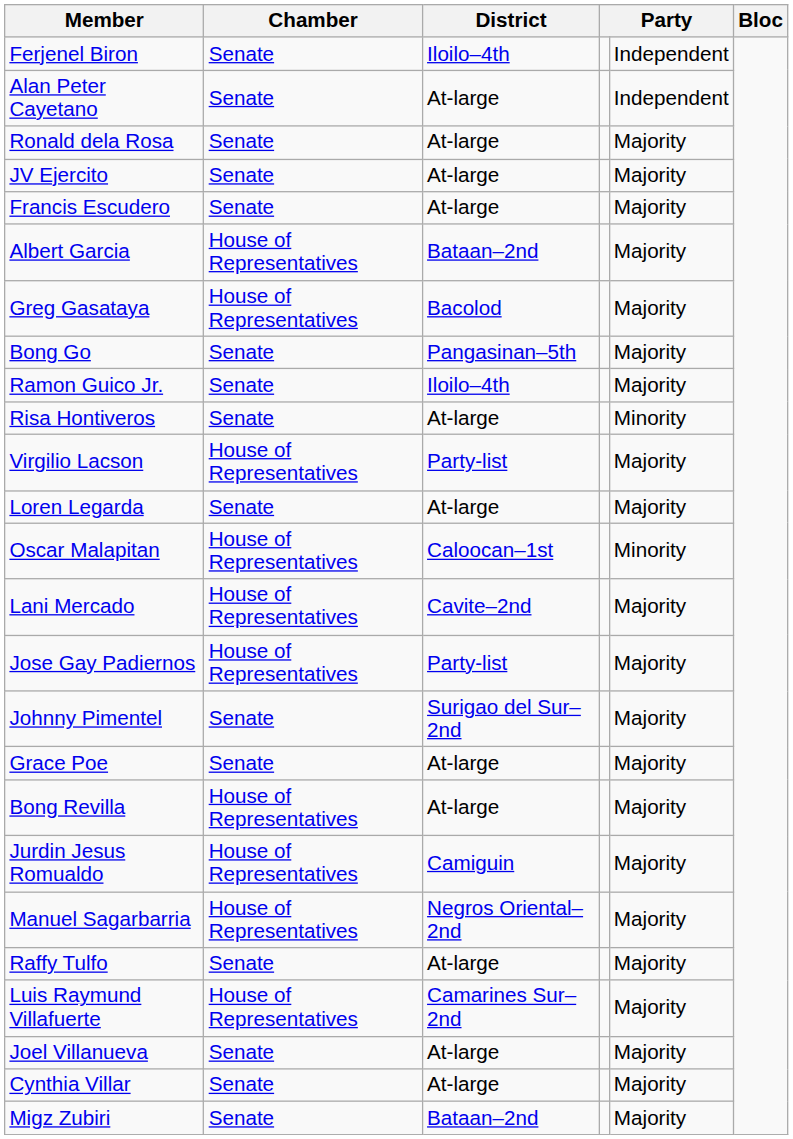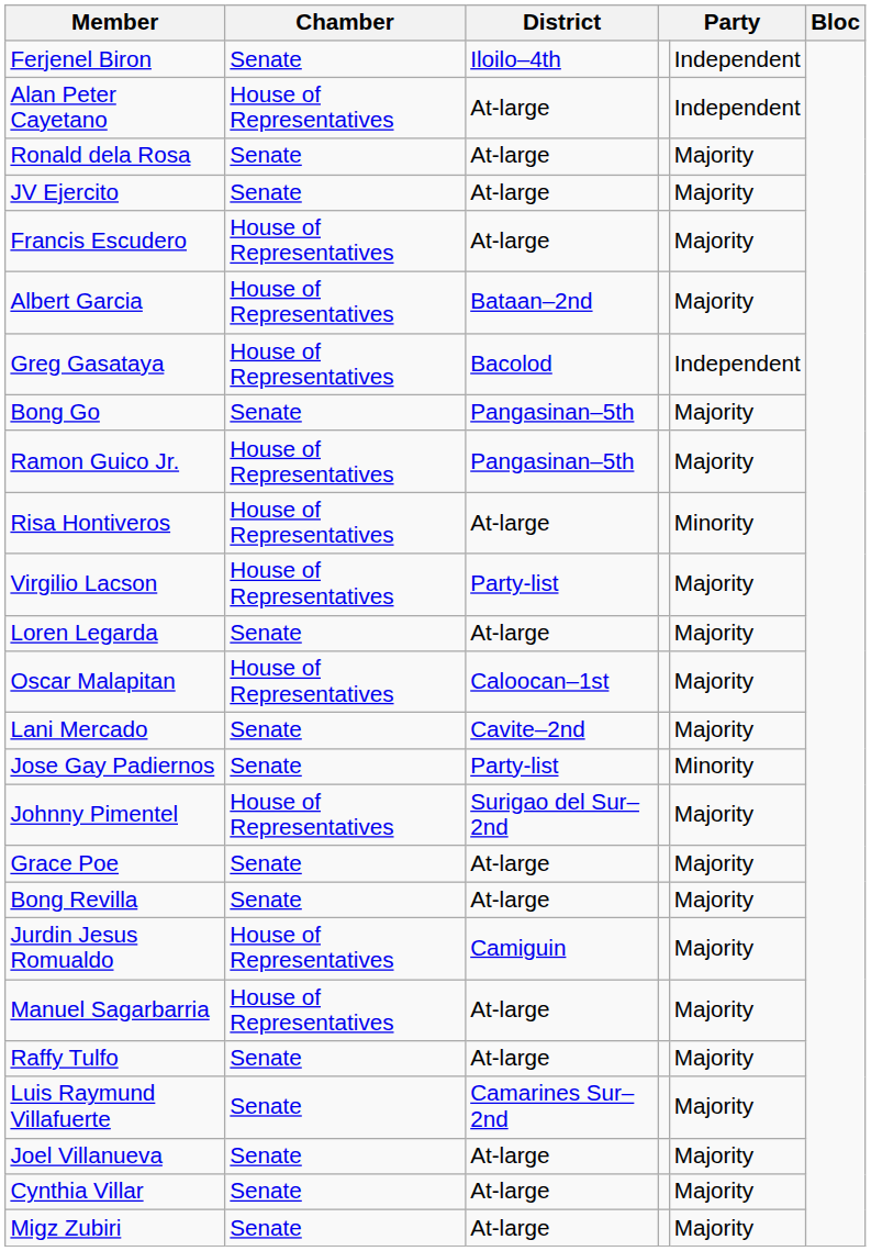Alan Peter Cayetano | Chamber: Senate -> House of Representatives
Francis Escudero | Chamber: Senate -> House of Representatives
Greg Gasataya | column 5: Majority -> Independent
Ramon Guico Jr. | Chamber: Senate -> House of Representatives
Ramon Guico Jr. | District: Iloilo–4th -> Pangasinan–5th
Risa Hontiveros | Chamber: Senate -> House of Representatives
Oscar Malapitan | column 5: Minority -> Majority
Lani Mercado | Chamber: House of Representatives -> Senate
Jose Gay Padiernos | Chamber: House of Representatives -> Senate
Jose Gay Padiernos | column 5: Majority -> Minority
Johnny Pimentel | Chamber: Senate -> House of Representatives
Bong Revilla | Chamber: House of Representatives -> Senate
Manuel Sagarbarria | District: Negros Oriental–2nd -> At-large
Luis Raymund Villafuerte | Chamber: House of Representatives -> Senate
Migz Zubiri | District: Bataan–2nd -> At-large
